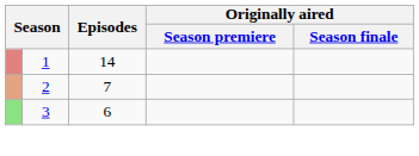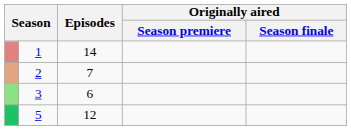+ row: 5 | 12
